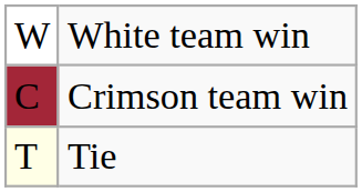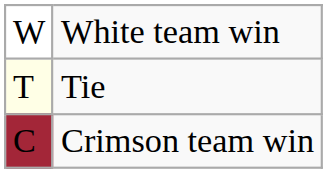rows swapped: Crimson team win <-> Tie
